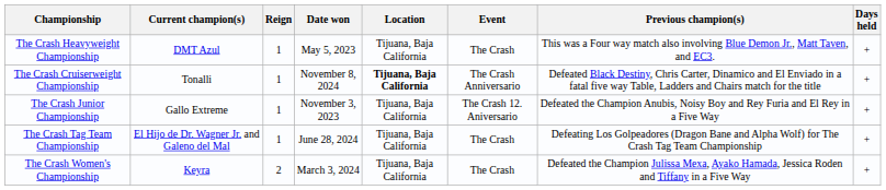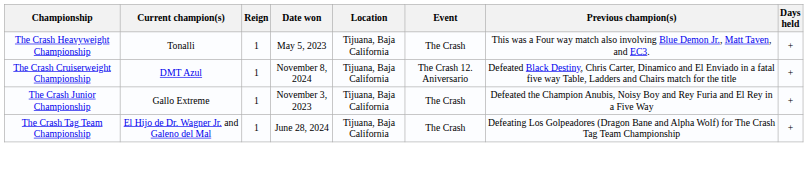The Crash Heavyweight Championship | Current champion(s): DMT Azul -> Tonalli
The Crash Cruiserweight Championship | Current champion(s): Tonalli -> DMT Azul
The Crash Cruiserweight Championship | Location: bold -> normal
The Crash Cruiserweight Championship | Event: The Crash Anniversario -> The Crash 12. Aniversario
The Crash Junior Championship | Event: The Crash 12. Aniversario -> The Crash
- row: The Crash Women's Championship | Keyra | 2 | March 3, 2024 | Tijuana, Baja California | The Crash | Defeated the Champion Julissa Mexa, Ayako Hamada, Jessica Roden and Tiffany in a Five Way | +
